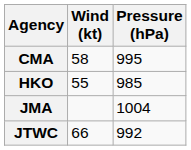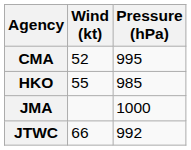CMA | Wind (kt): 58 -> 52
JMA | Pressure (hPa): 1004 -> 1000
